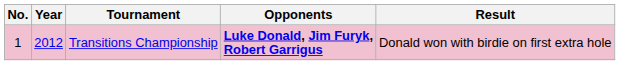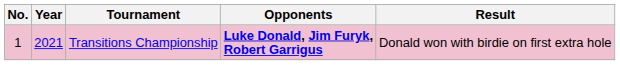Transitions Championship | Year: 2012 -> 2021
